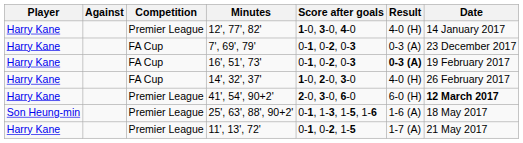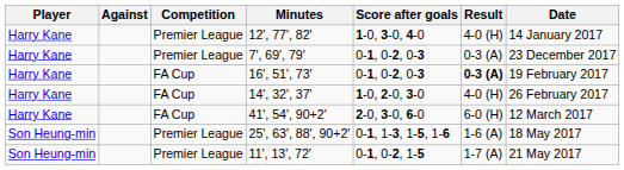7', 69', 79' | Competition: FA Cup -> Premier League
41', 54', 90+2' | Competition: Premier League -> FA Cup
41', 54', 90+2' | Date: bold -> normal
11', 13', 72' | Player: Harry Kane -> Son Heung-min
